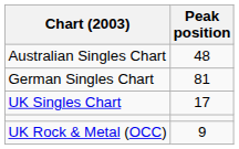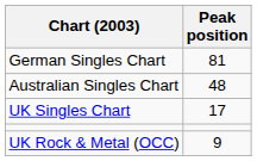rows swapped: Australian Singles Chart <-> German Singles Chart
